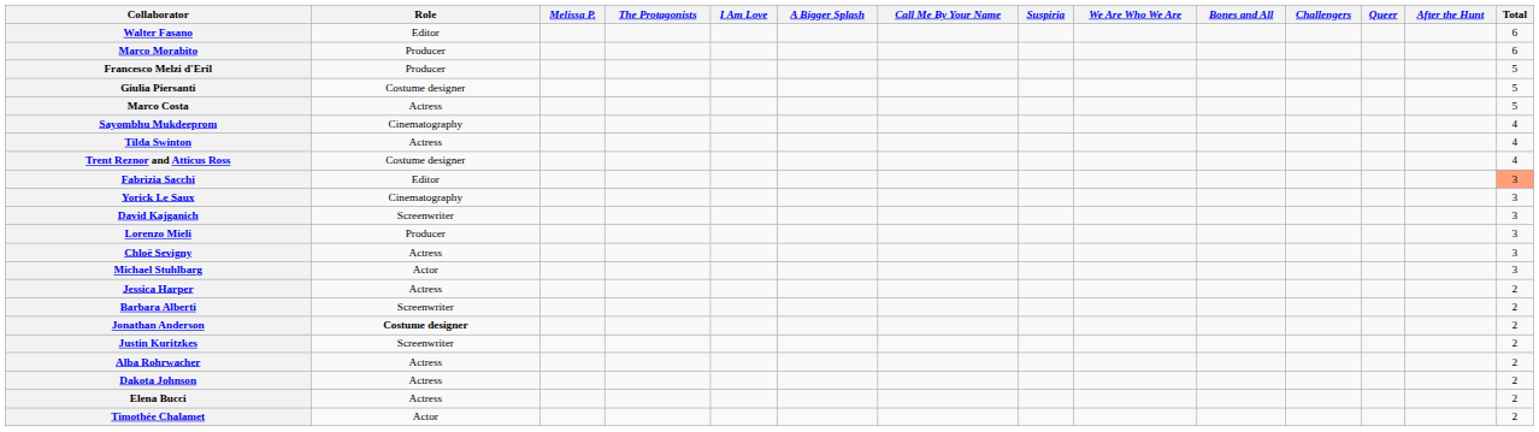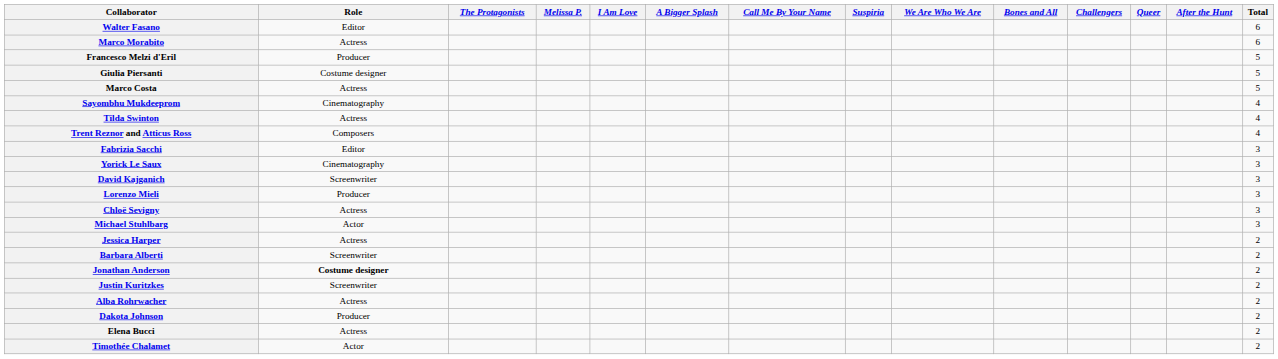columns swapped: The Protagonists <-> Melissa P.
Marco Morabito | Role: Producer -> Actress
Trent Reznor and Atticus Ross | Role: Costume designer -> Composers
Fabrizia Sacchi | Total: lightsalmon background -> no background
Dakota Johnson | Role: Actress -> Producer
